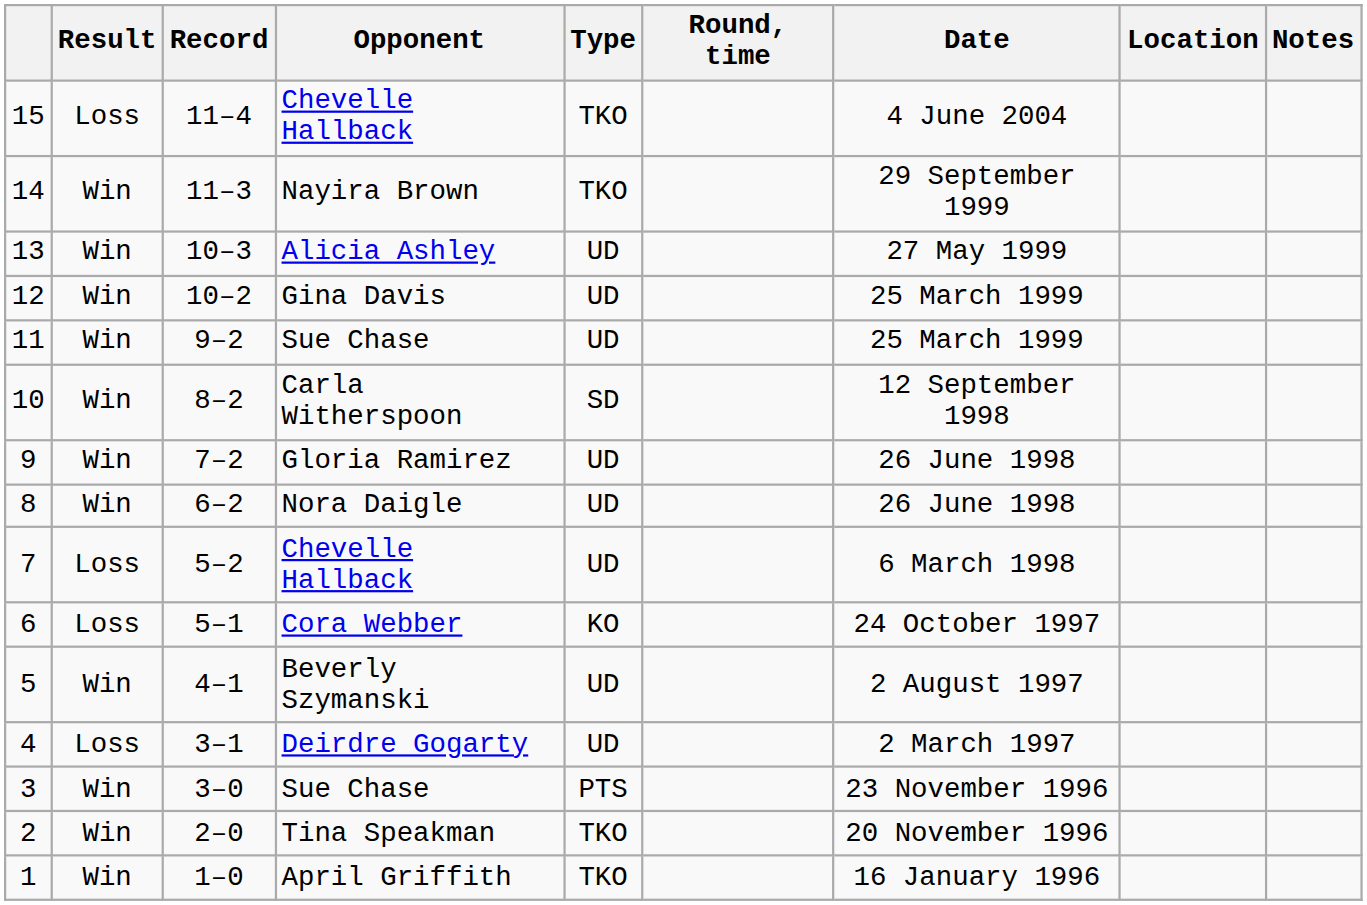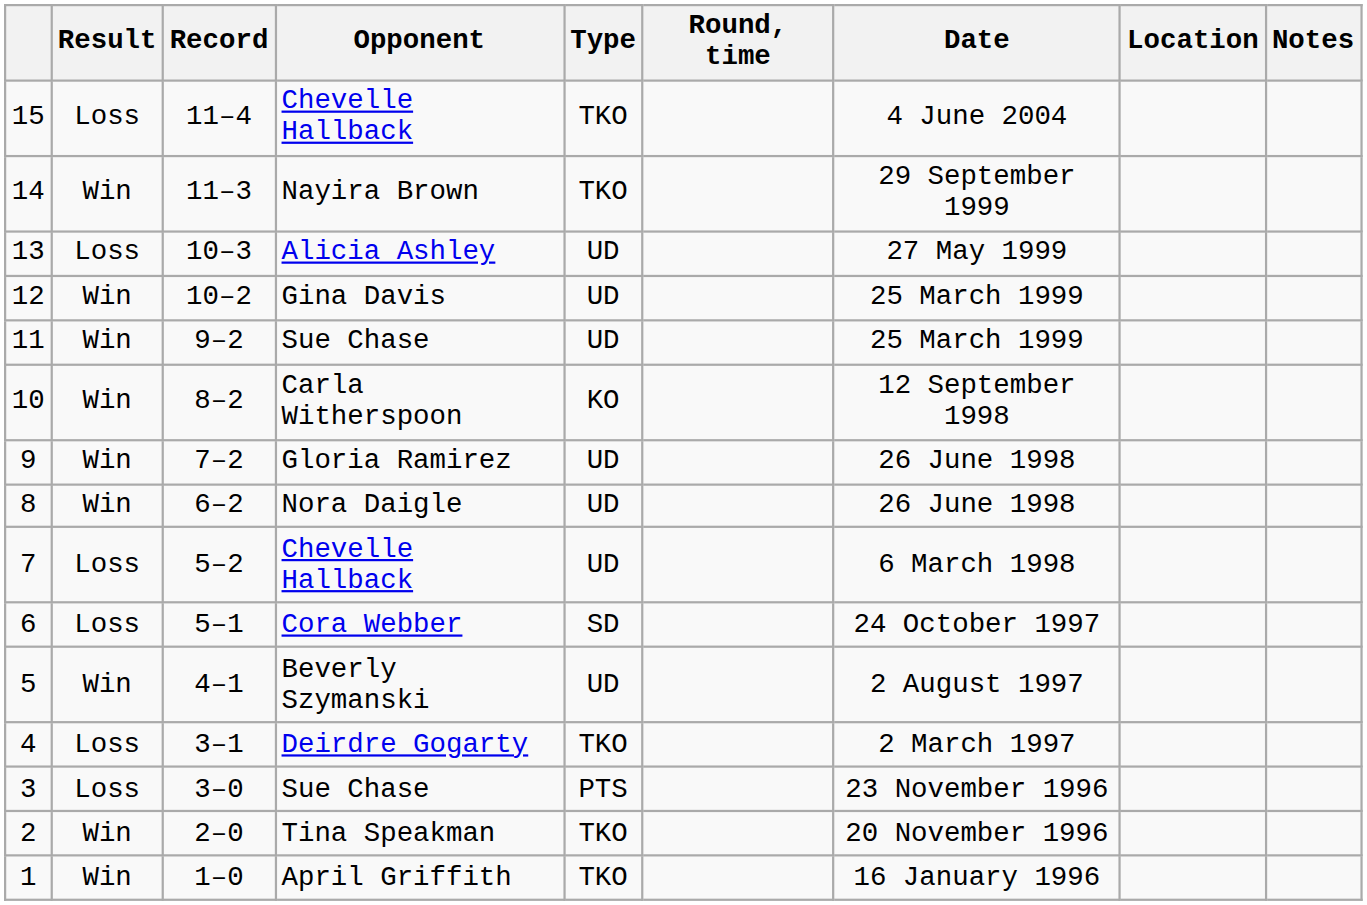13 | Result: Win -> Loss
10 | Type: SD -> KO
6 | Type: KO -> SD
4 | Type: UD -> TKO
3 | Result: Win -> Loss
